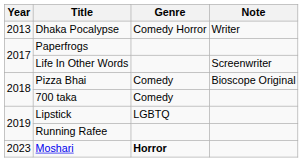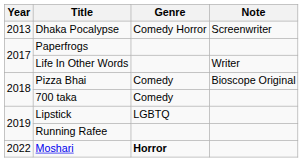Dhaka Pocalypse | Note: Writer -> Screenwriter
Life In Other Words | Note: Screenwriter -> Writer
Moshari | Year: 2023 -> 2022
